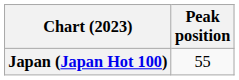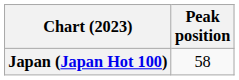Japan (Japan Hot 100) | Peak position: 55 -> 58
